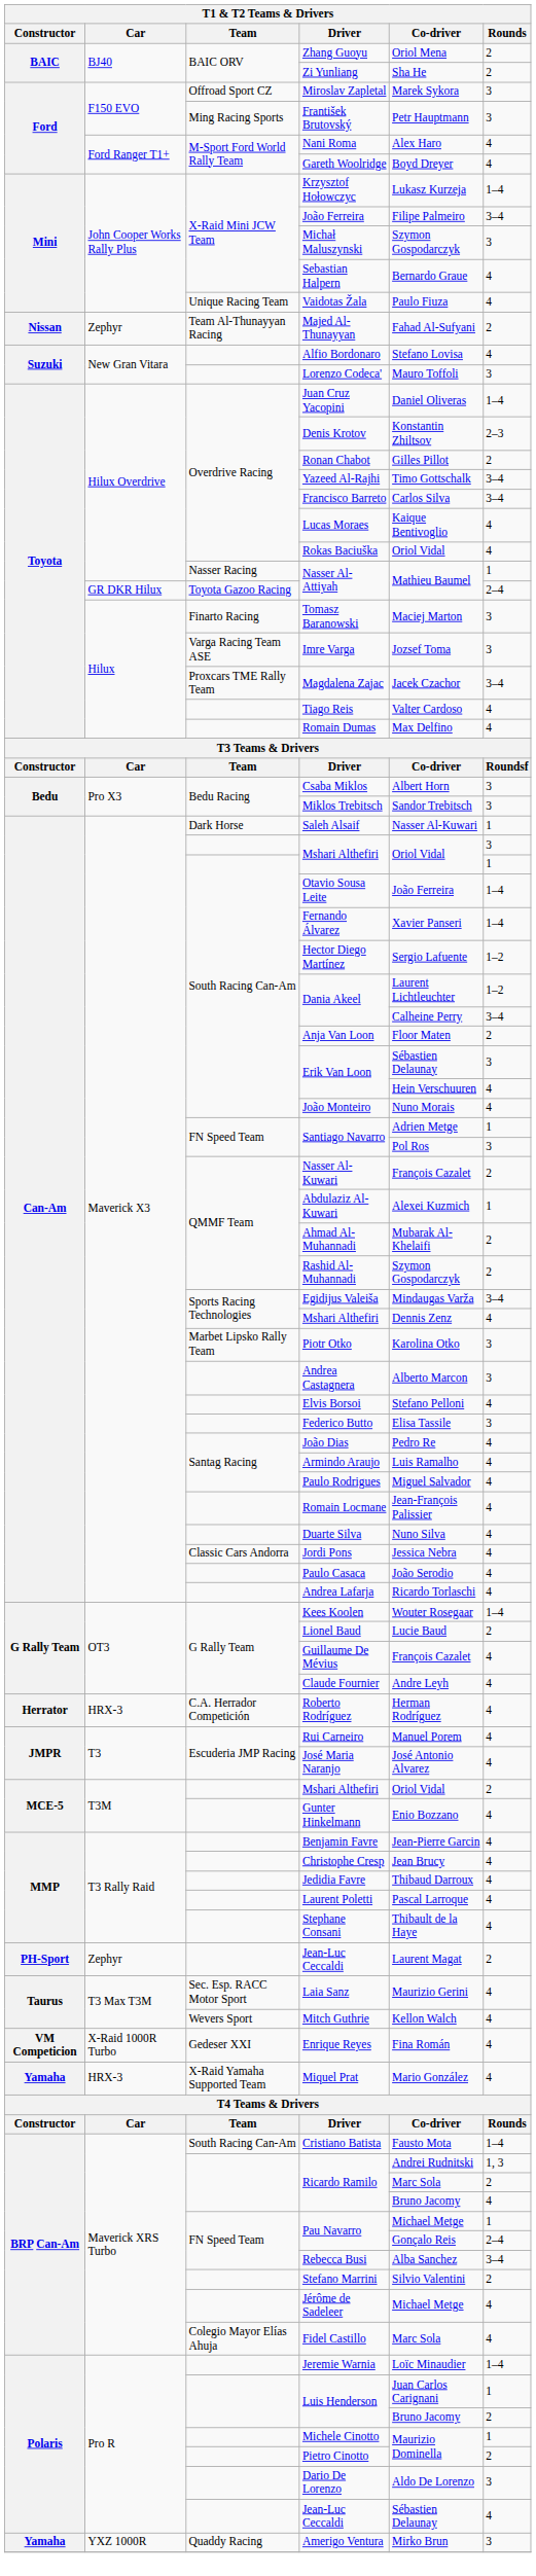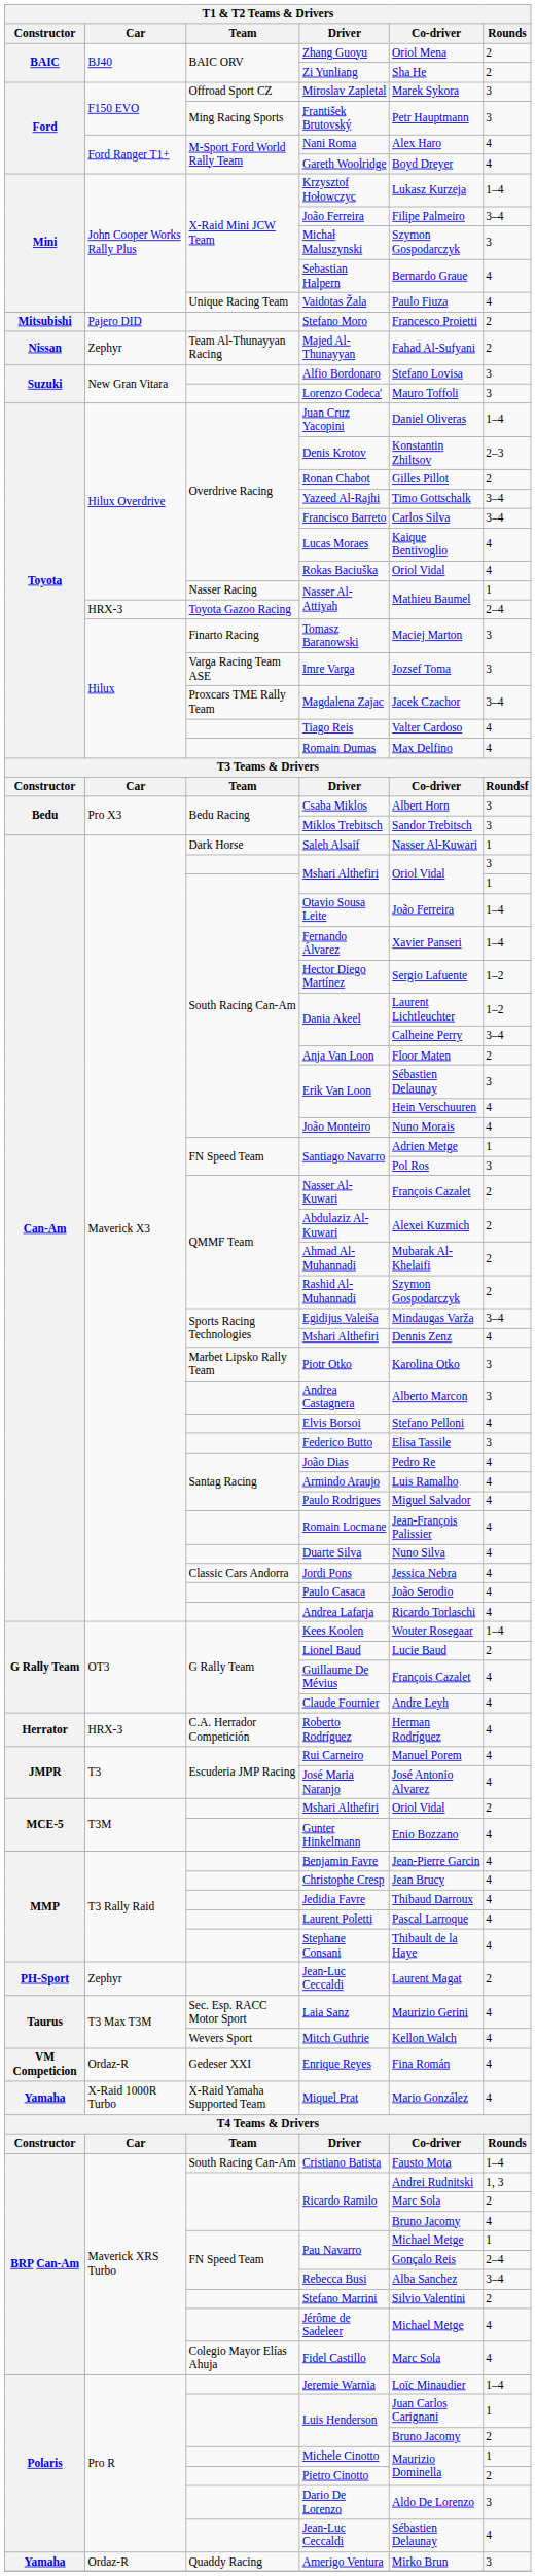+ row: Mitsubishi | Pajero DID | Stefano Moro | Francesco Proietti | 2
Alfio Bordonaro | Rounds: 4 -> 3
Toyota Gazoo Racing / Nasser Al-Attiyah | Car: GR DKR Hilux -> HRX-3
Abdulaziz Al-Kuwari | Rounds: 1 -> 2
Enrique Reyes | Car: X-Raid 1000R Turbo -> Ordaz-R
Miquel Prat | Car: HRX-3 -> X-Raid 1000R Turbo
Amerigo Ventura | Car: YXZ 1000R -> Ordaz-R
